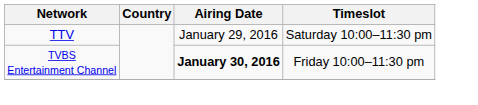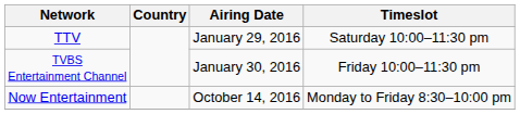TVBS Entertainment Channel | Airing Date: bold -> normal
+ row: Now Entertainment | October 14, 2016 | Monday to Friday 8:30–10:00 pm
